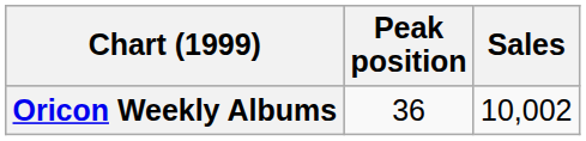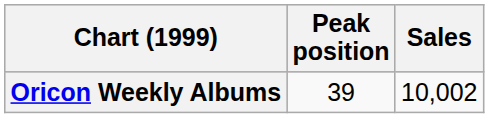Oricon Weekly Albums | Peak position: 36 -> 39
